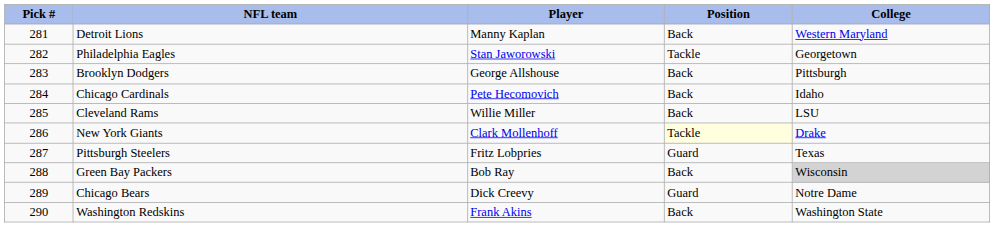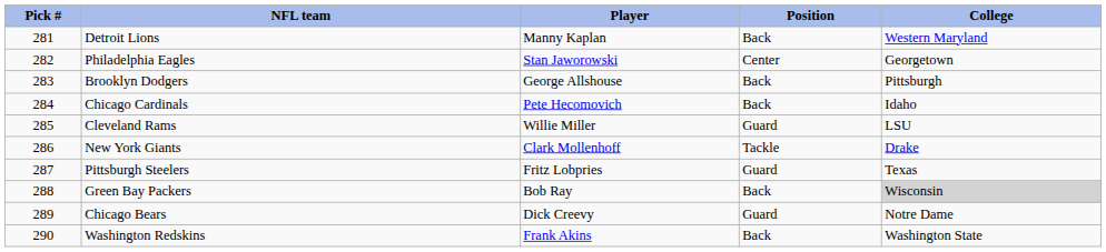Philadelphia Eagles | Position: Tackle -> Center
Cleveland Rams | Position: Back -> Guard
New York Giants | Position: lightyellow background -> no background
